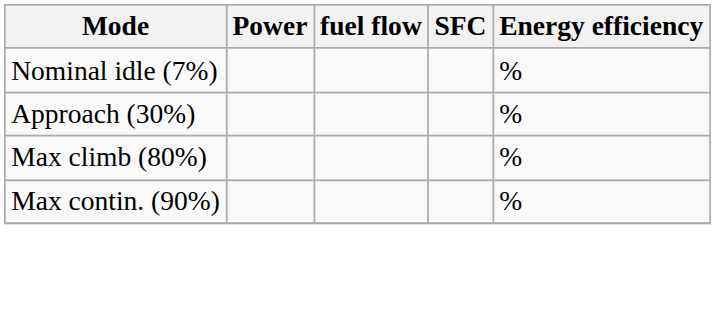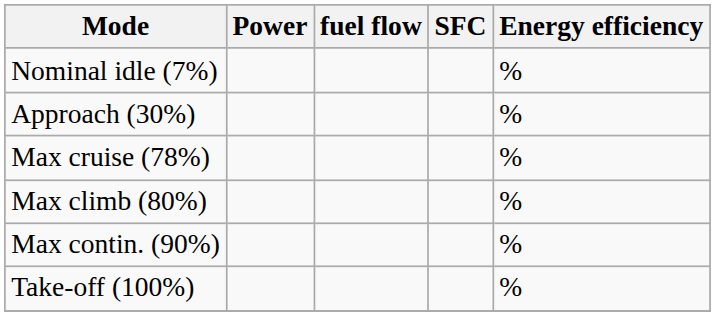+ row: Max cruise (78%) | %
+ row: Take-off (100%) | %
